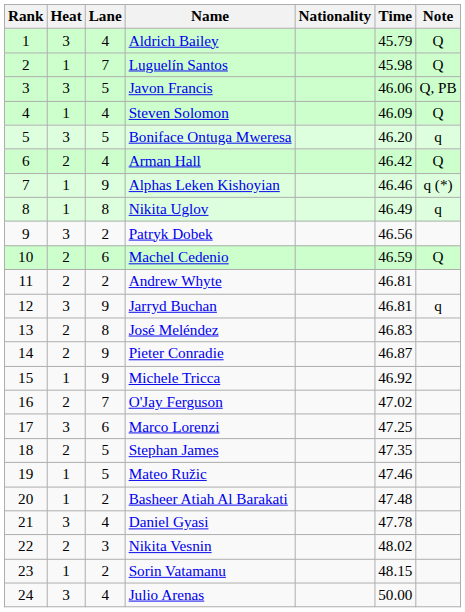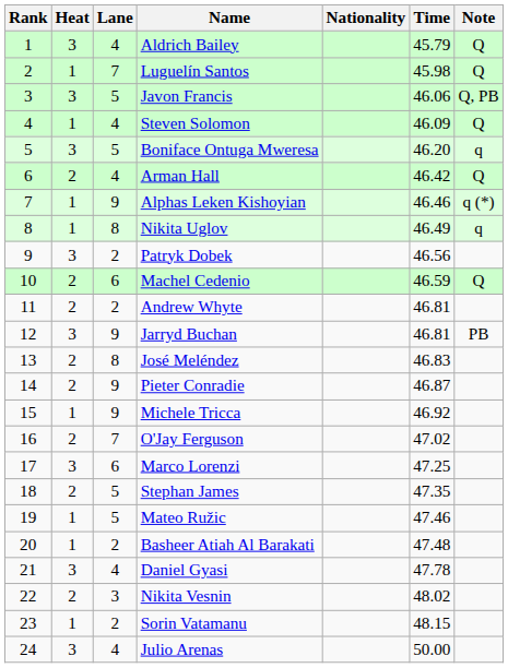Jarryd Buchan | Note: q -> PB
